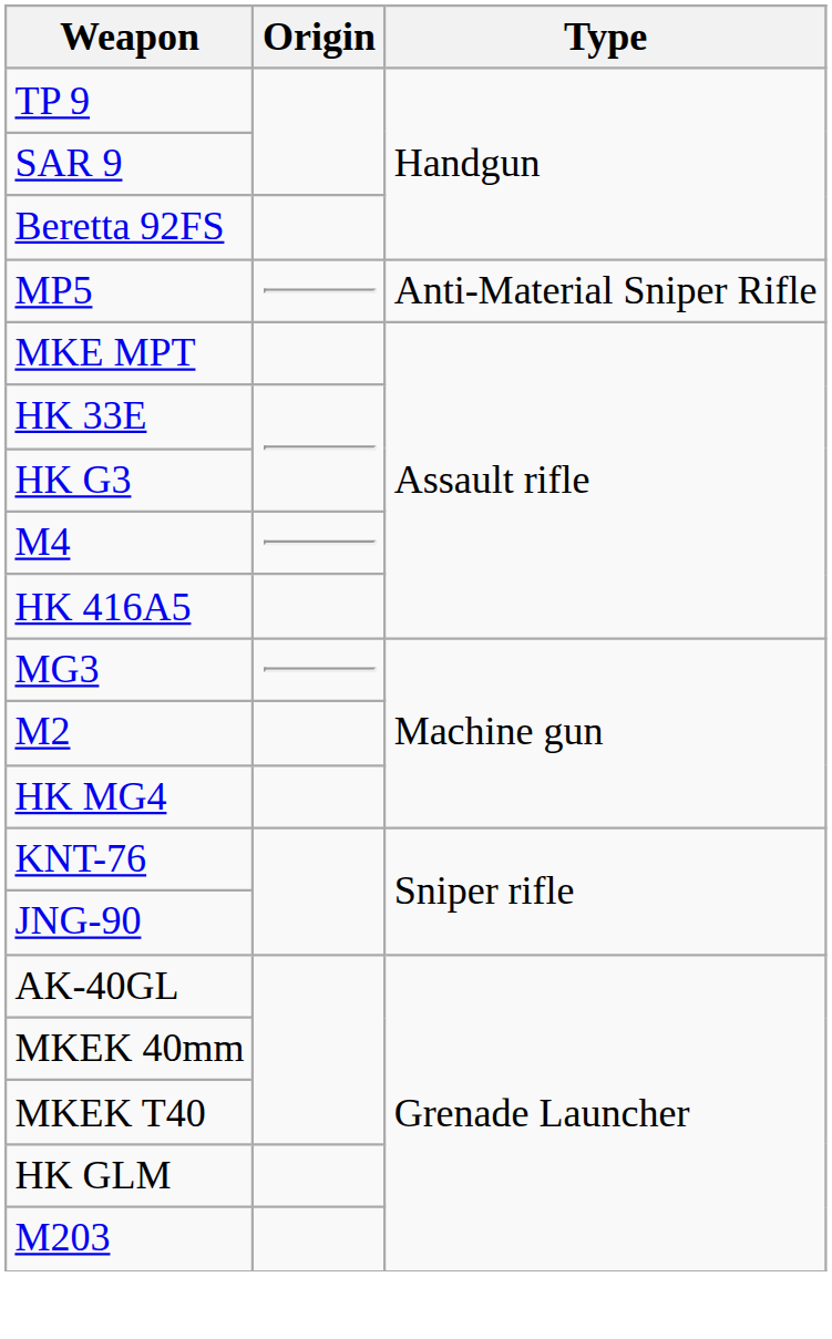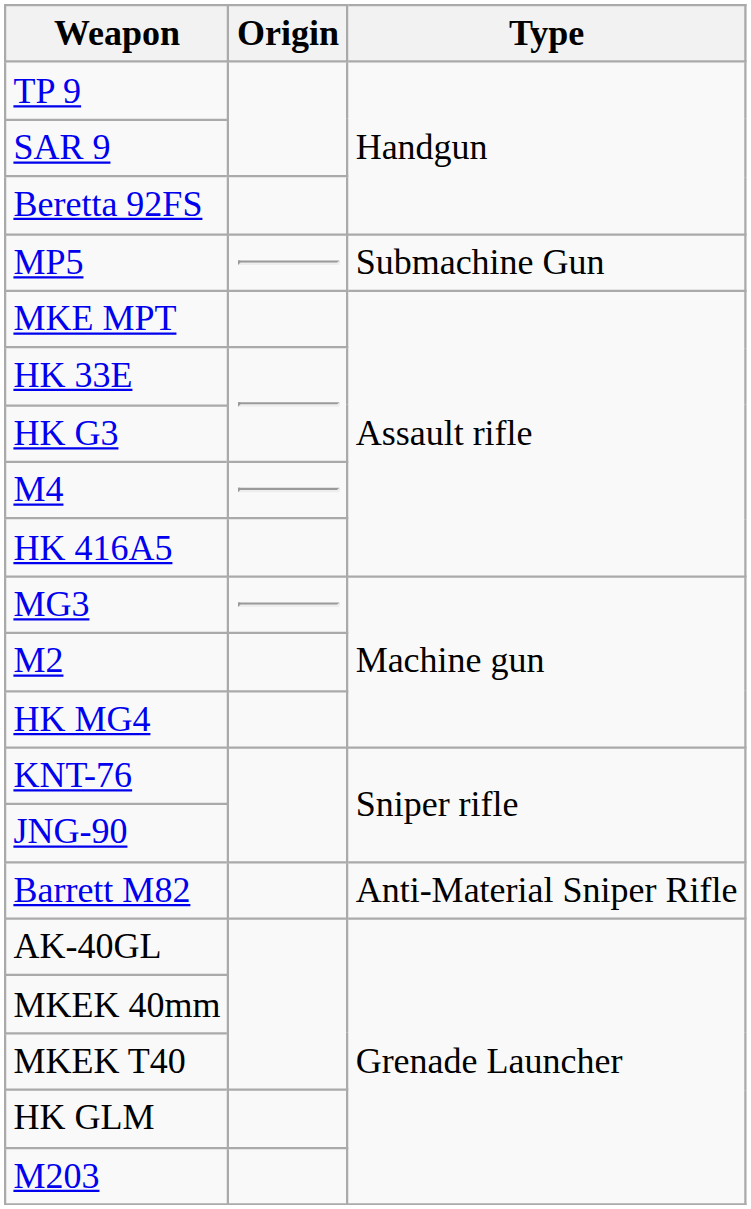MP5 | Type: Anti-Material Sniper Rifle -> Submachine Gun
+ row: Barrett M82 | Anti-Material Sniper Rifle
